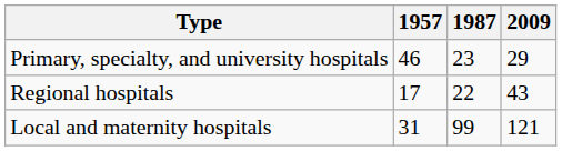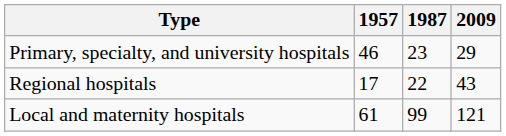Local and maternity hospitals | 1957: 31 -> 61
